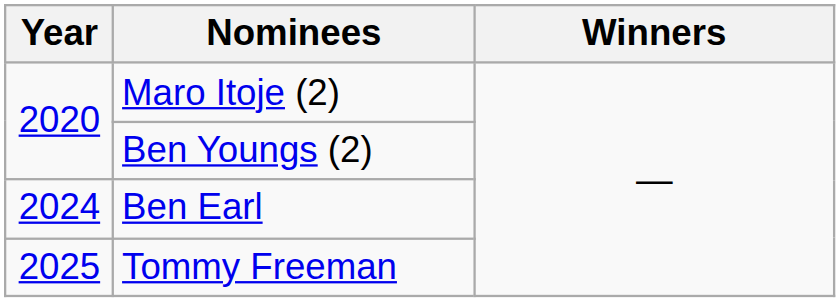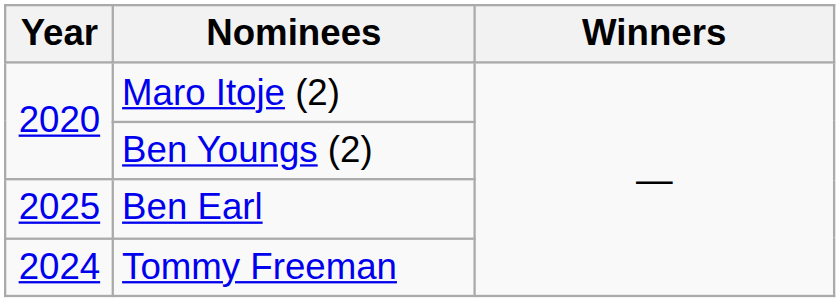Ben Earl | Year: 2024 -> 2025
Tommy Freeman | Year: 2025 -> 2024
